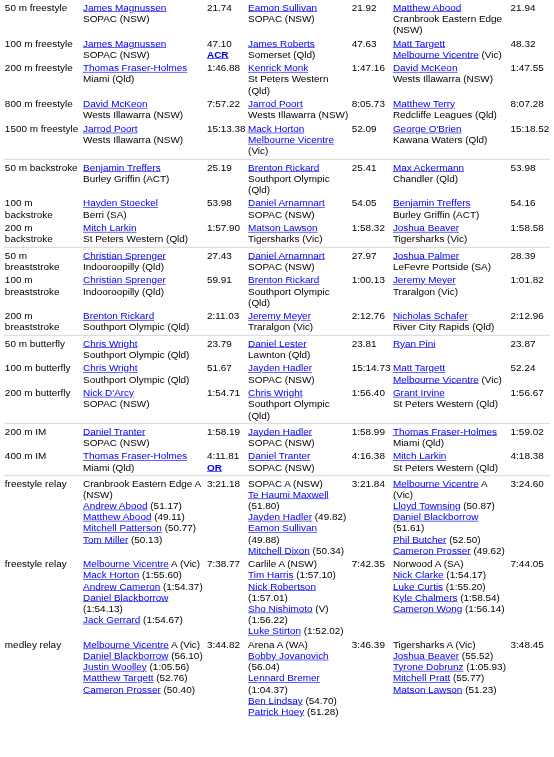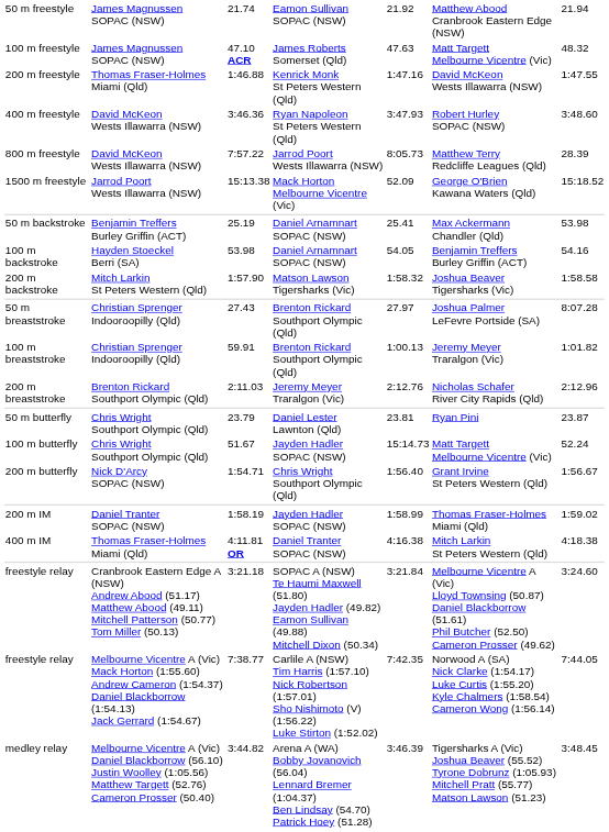+ row: 400 m freestyle | David McKeon Wests Illawarra (NSW) | 3:46.36 | Ryan Napoleon St Peters Western (Qld) | 3:47.93 | Robert Hurley SOPAC (NSW) | 3:48.60
7:57.22 | column 7: 8:07.28 -> 28.39
25.19 | column 4: Brenton Rickard Southport Olympic (Qld) -> Daniel Arnamnart SOPAC (NSW)
27.43 | column 4: Daniel Arnamnart SOPAC (NSW) -> Brenton Rickard Southport Olympic (Qld)
27.43 | column 7: 28.39 -> 8:07.28
